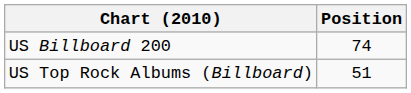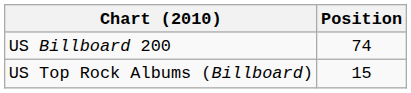US Top Rock Albums (Billboard) | Position: 51 -> 15
